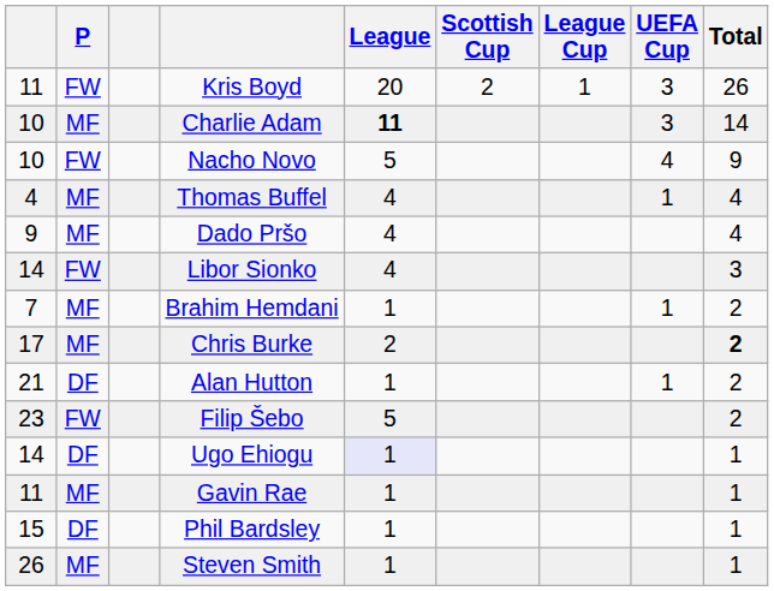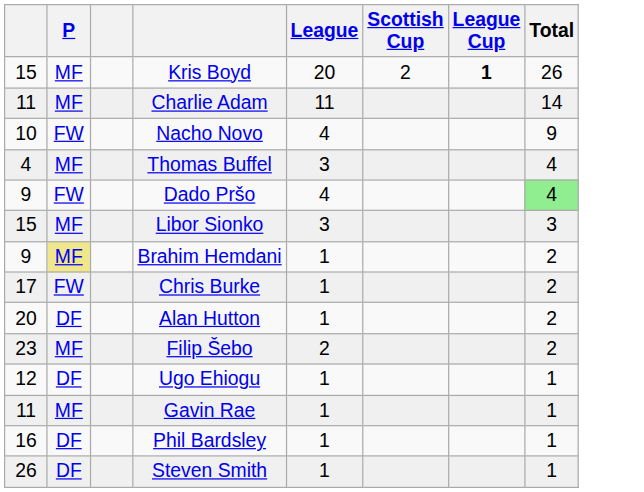- column: UEFA Cup | 3 | 3 | 4 | 1 | 1 | 1
Kris Boyd | column 1: 11 -> 15
Kris Boyd | P: FW -> MF
Kris Boyd | League Cup: normal -> bold
Charlie Adam | column 1: 10 -> 11
Charlie Adam | League: bold -> normal
Nacho Novo | League: 5 -> 4
Thomas Buffel | League: 4 -> 3
Dado Pršo | P: MF -> FW
Dado Pršo | Total: no background -> lightgreen background
Libor Sionko | column 1: 14 -> 15
Libor Sionko | P: FW -> MF
Libor Sionko | League: 4 -> 3
Brahim Hemdani | column 1: 7 -> 9
Brahim Hemdani | P: no background -> khaki background
Chris Burke | P: MF -> FW
Chris Burke | League: 2 -> 1
Chris Burke | Total: bold -> normal
Alan Hutton | column 1: 21 -> 20
Filip Šebo | P: FW -> MF
Filip Šebo | League: 5 -> 2
Ugo Ehiogu | column 1: 14 -> 12
Ugo Ehiogu | League: lavender background -> no background
Phil Bardsley | column 1: 15 -> 16
Steven Smith | P: MF -> DF
